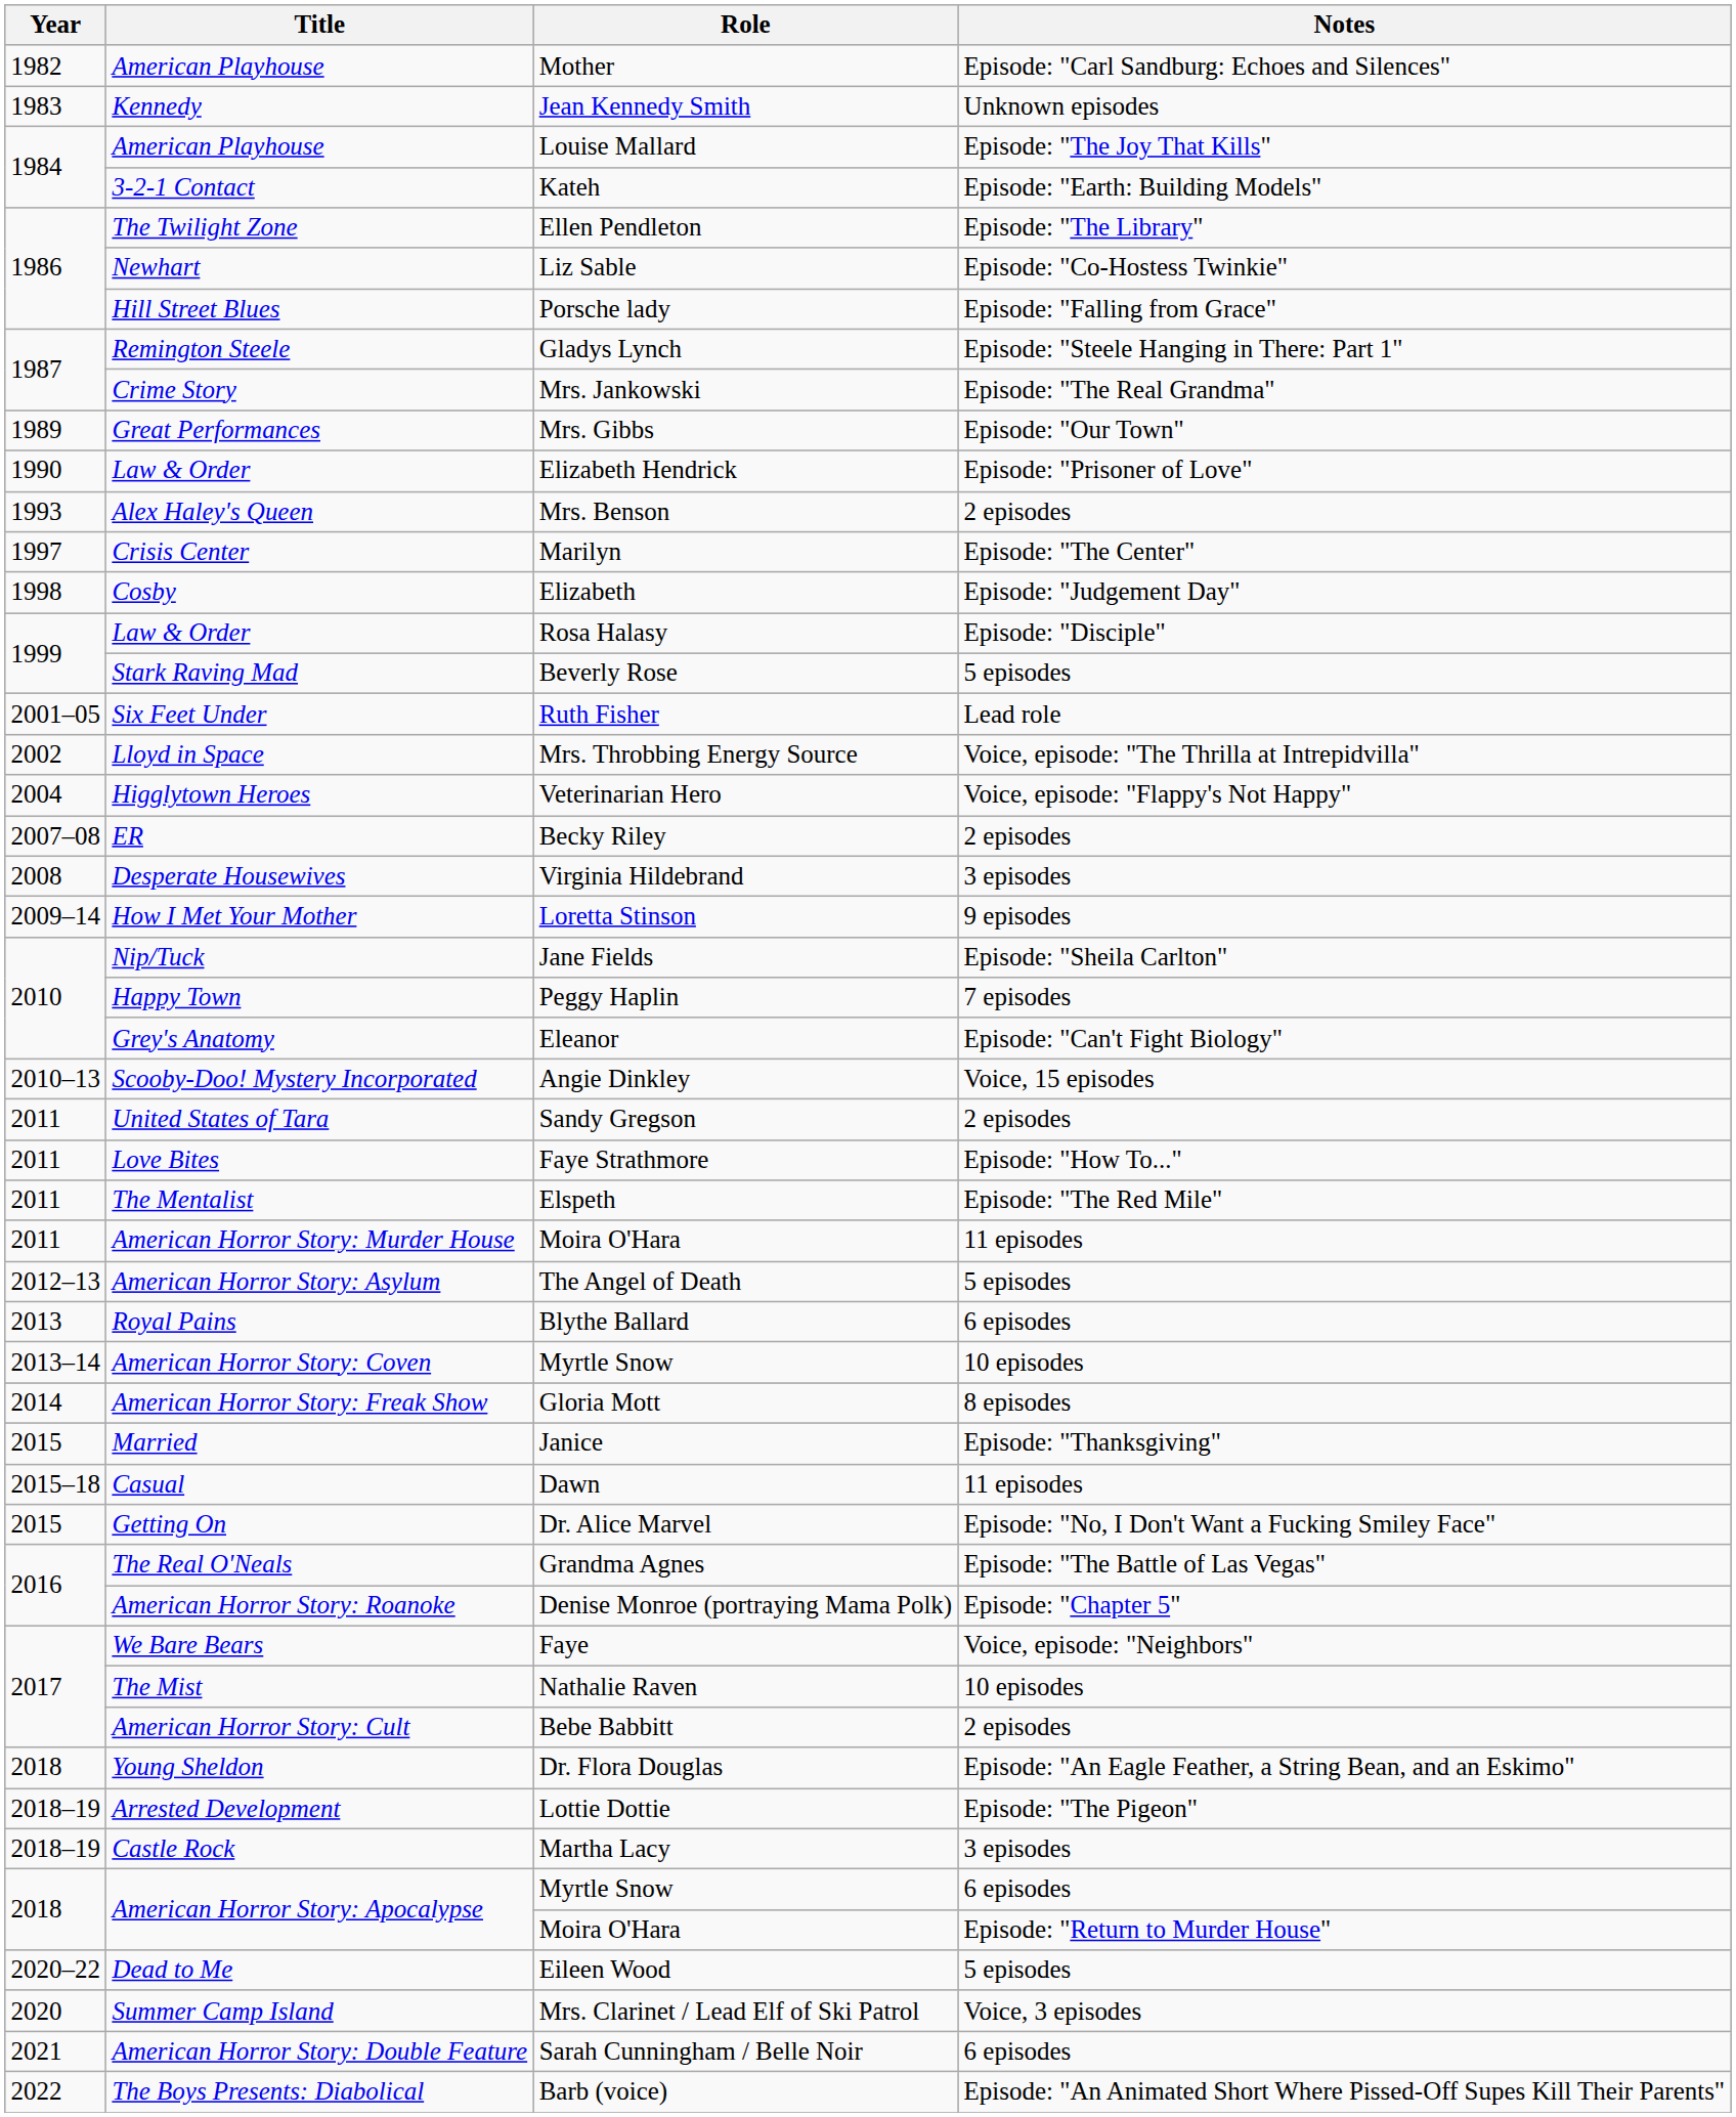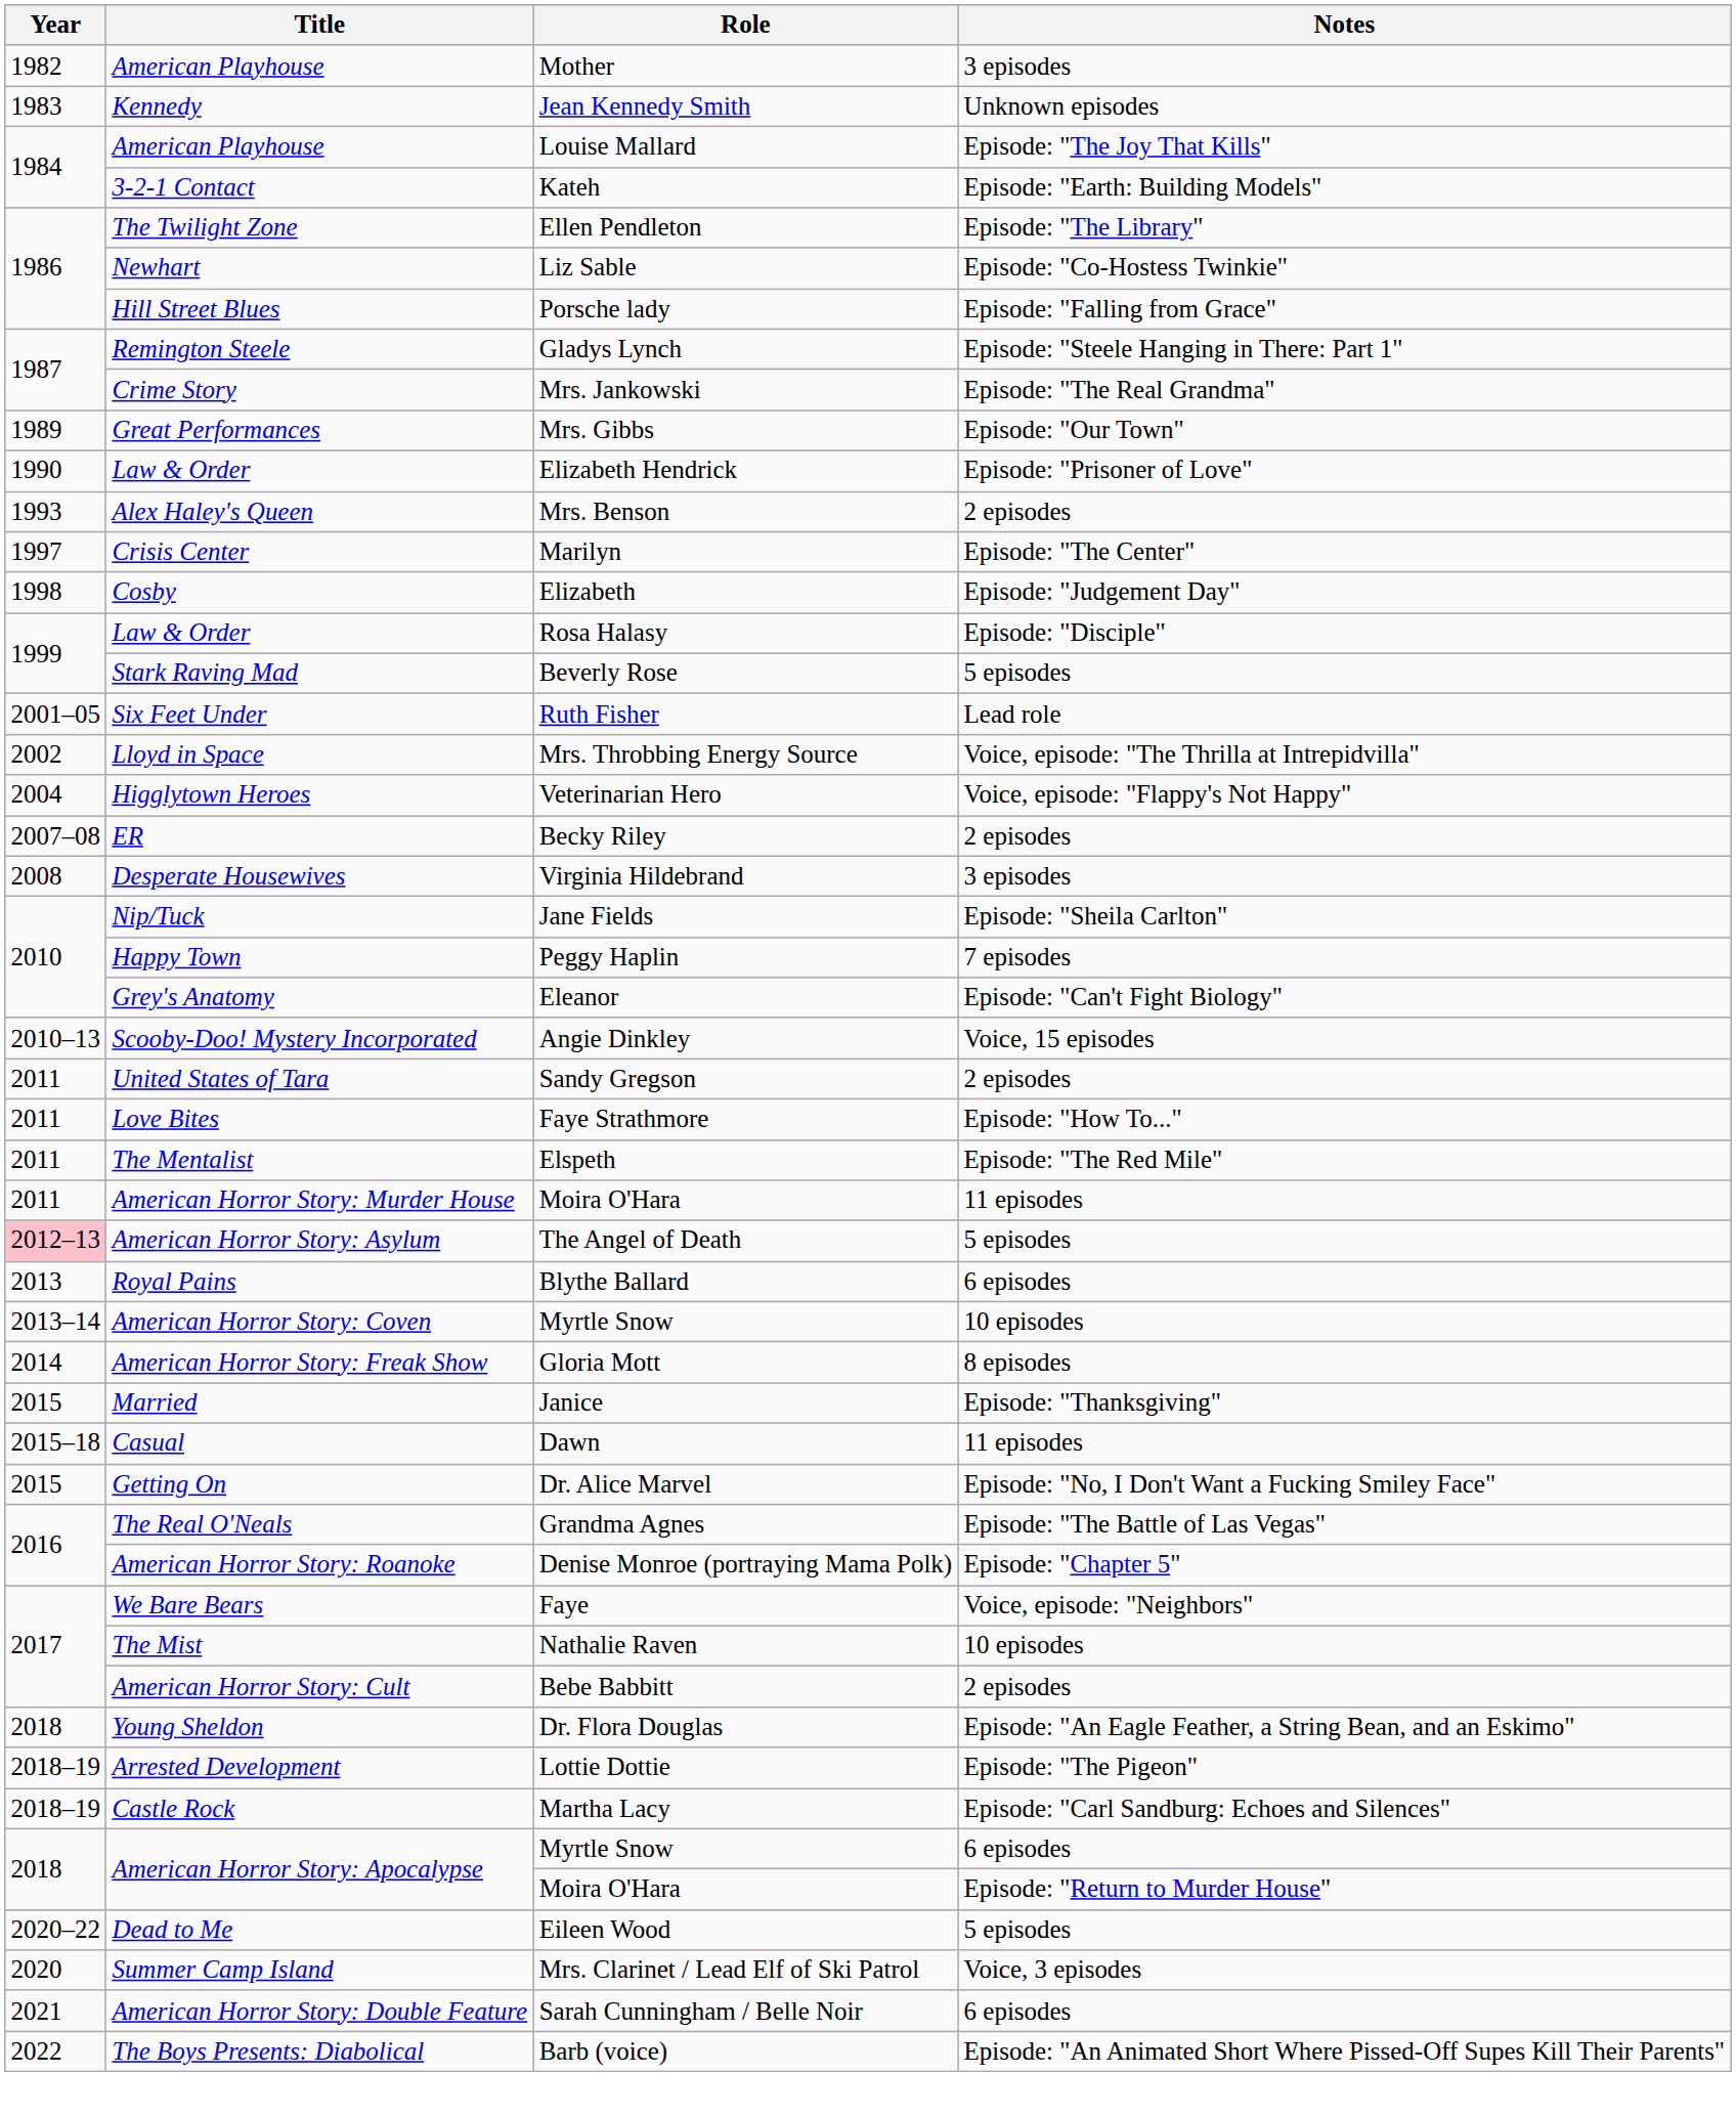Mother | Notes: Episode: "Carl Sandburg: Echoes and Silences" -> 3 episodes
- row: 2009–14 | How I Met Your Mother | Loretta Stinson | 9 episodes
The Angel of Death | Year: no background -> pink background
Martha Lacy | Notes: 3 episodes -> Episode: "Carl Sandburg: Echoes and Silences"
